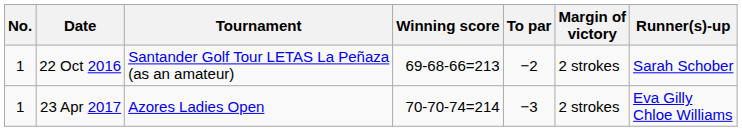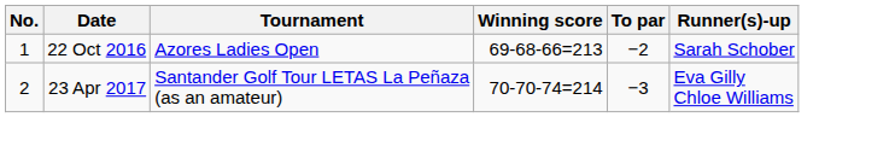- column: Margin of victory | 2 strokes | 2 strokes
22 Oct 2016 | Tournament: Santander Golf Tour LETAS La Peñaza (as an amateur) -> Azores Ladies Open
23 Apr 2017 | No.: 1 -> 2
23 Apr 2017 | Tournament: Azores Ladies Open -> Santander Golf Tour LETAS La Peñaza (as an amateur)
